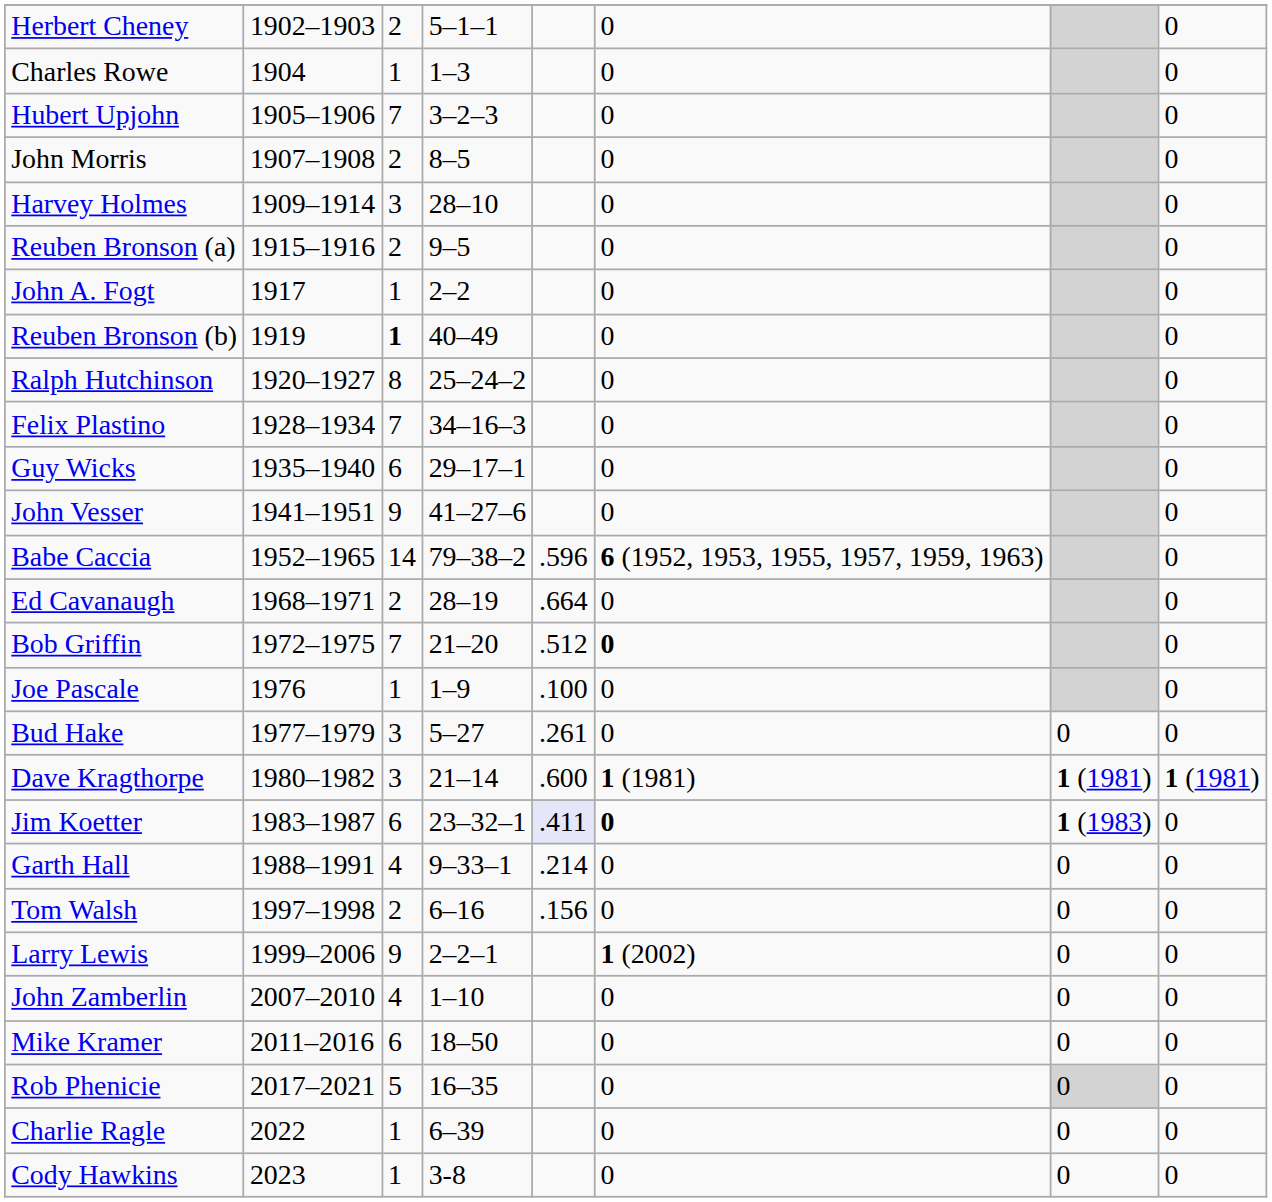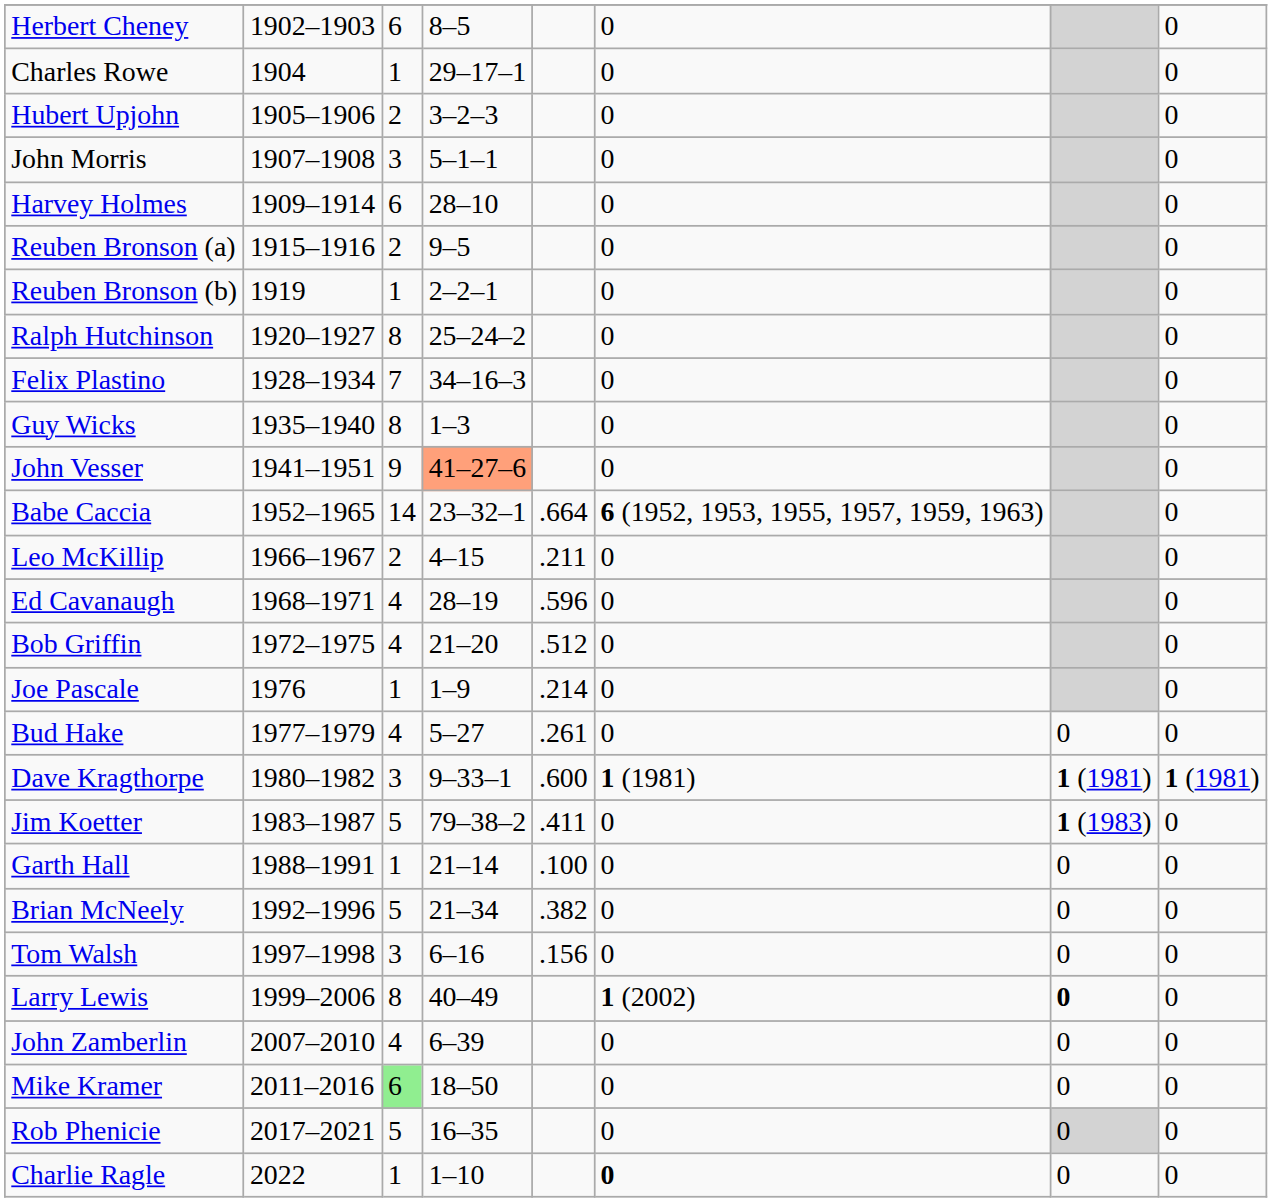Herbert Cheney | column 3: 2 -> 6
Herbert Cheney | column 4: 5–1–1 -> 8–5
Charles Rowe | column 4: 1–3 -> 29–17–1
Hubert Upjohn | column 3: 7 -> 2
John Morris | column 3: 2 -> 3
John Morris | column 4: 8–5 -> 5–1–1
Harvey Holmes | column 3: 3 -> 6
- row: John A. Fogt | 1917 | 1 | 2–2 | 0 | 0
Reuben Bronson (b) | column 3: bold -> normal
Reuben Bronson (b) | column 4: 40–49 -> 2–2–1
Guy Wicks | column 3: 6 -> 8
Guy Wicks | column 4: 29–17–1 -> 1–3
John Vesser | column 4: no background -> lightsalmon background
Babe Caccia | column 4: 79–38–2 -> 23–32–1
Babe Caccia | column 5: .596 -> .664
+ row: Leo McKillip | 1966–1967 | 2 | 4–15 | .211 | 0 | 0
Ed Cavanaugh | column 3: 2 -> 4
Ed Cavanaugh | column 5: .664 -> .596
Bob Griffin | column 3: 7 -> 4
Bob Griffin | column 6: bold -> normal
Joe Pascale | column 5: .100 -> .214
Bud Hake | column 3: 3 -> 4
Dave Kragthorpe | column 4: 21–14 -> 9–33–1
Jim Koetter | column 3: 6 -> 5
Jim Koetter | column 4: 23–32–1 -> 79–38–2
Jim Koetter | column 5: lavender background -> no background
Jim Koetter | column 6: bold -> normal
Garth Hall | column 3: 4 -> 1
Garth Hall | column 4: 9–33–1 -> 21–14
Garth Hall | column 5: .214 -> .100
+ row: Brian McNeely | 1992–1996 | 5 | 21–34 | .382 | 0 | 0 | 0
Tom Walsh | column 3: 2 -> 3
Larry Lewis | column 3: 9 -> 8
Larry Lewis | column 4: 2–2–1 -> 40–49
Larry Lewis | column 7: normal -> bold
John Zamberlin | column 4: 1–10 -> 6–39
Mike Kramer | column 3: no background -> lightgreen background
Charlie Ragle | column 4: 6–39 -> 1–10
Charlie Ragle | column 6: normal -> bold
- row: Cody Hawkins | 2023 | 1 | 3-8 | 0 | 0 | 0
